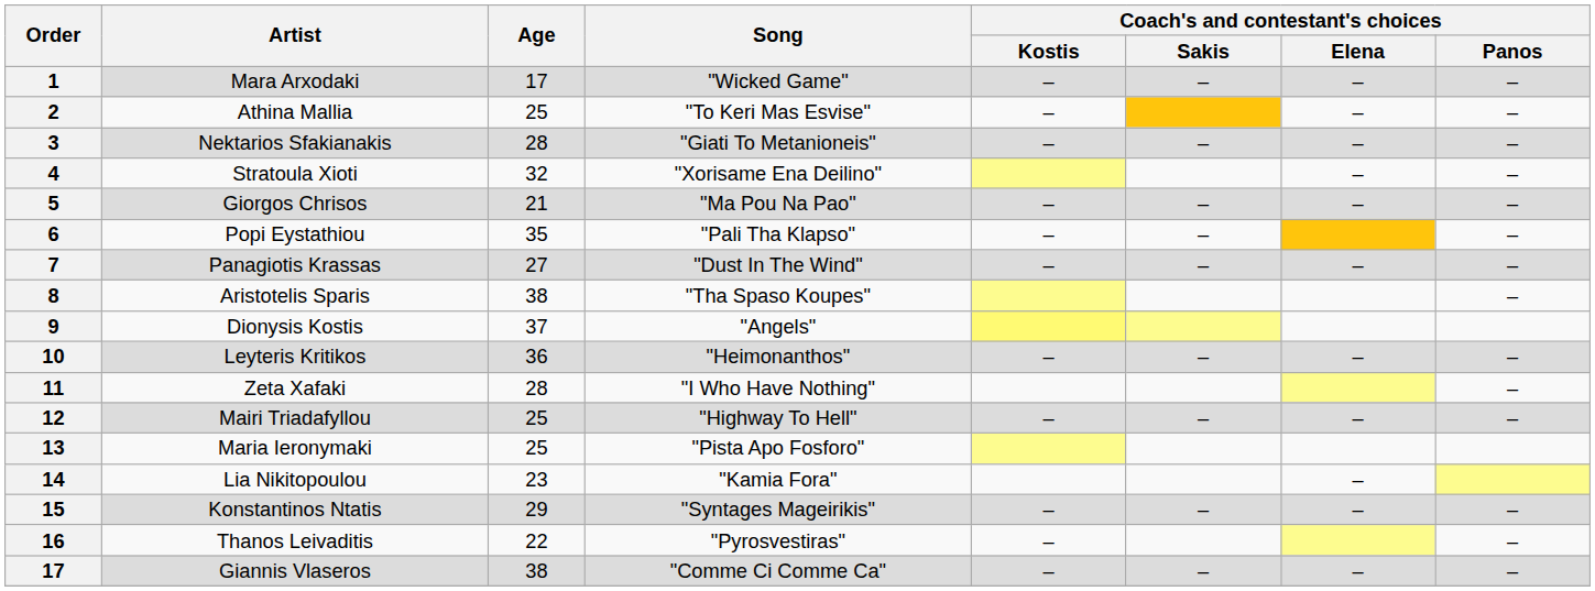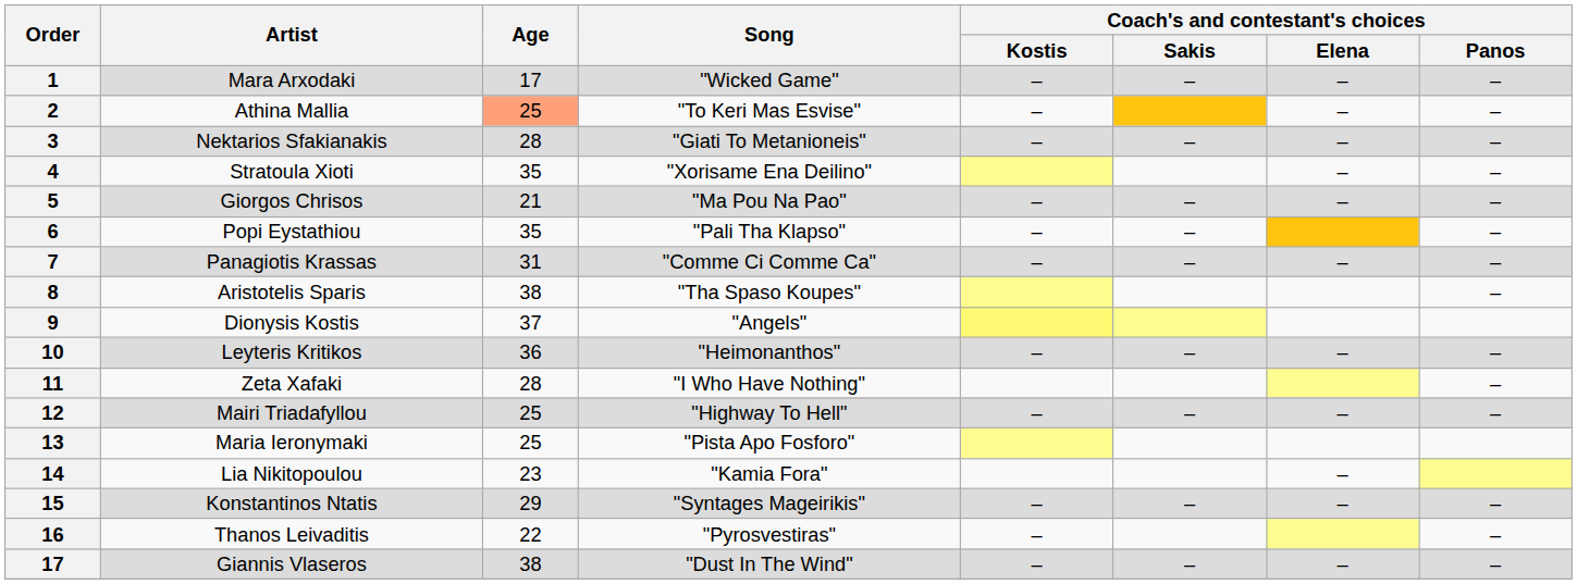Athina Mallia | Age: no background -> lightsalmon background
Stratoula Xioti | Age: 32 -> 35
Panagiotis Krassas | Age: 27 -> 31
Panagiotis Krassas | Song: "Dust In The Wind" -> "Comme Ci Comme Ca"
Giannis Vlaseros | Song: "Comme Ci Comme Ca" -> "Dust In The Wind"
